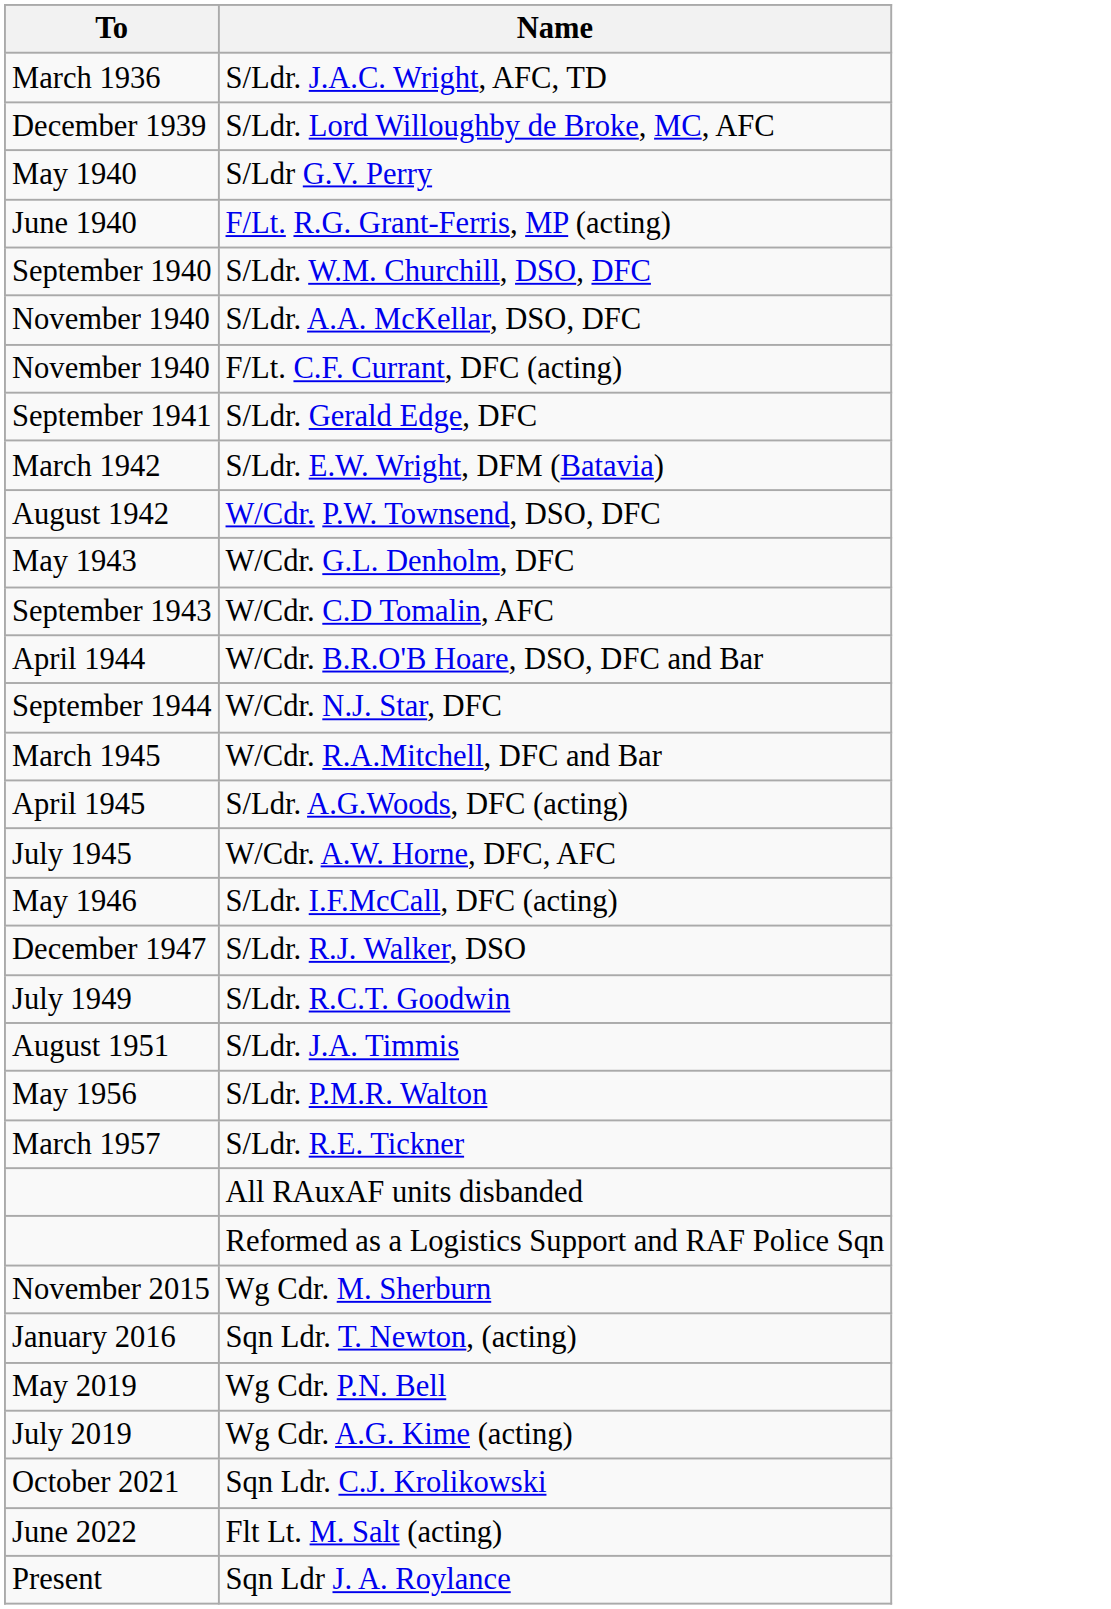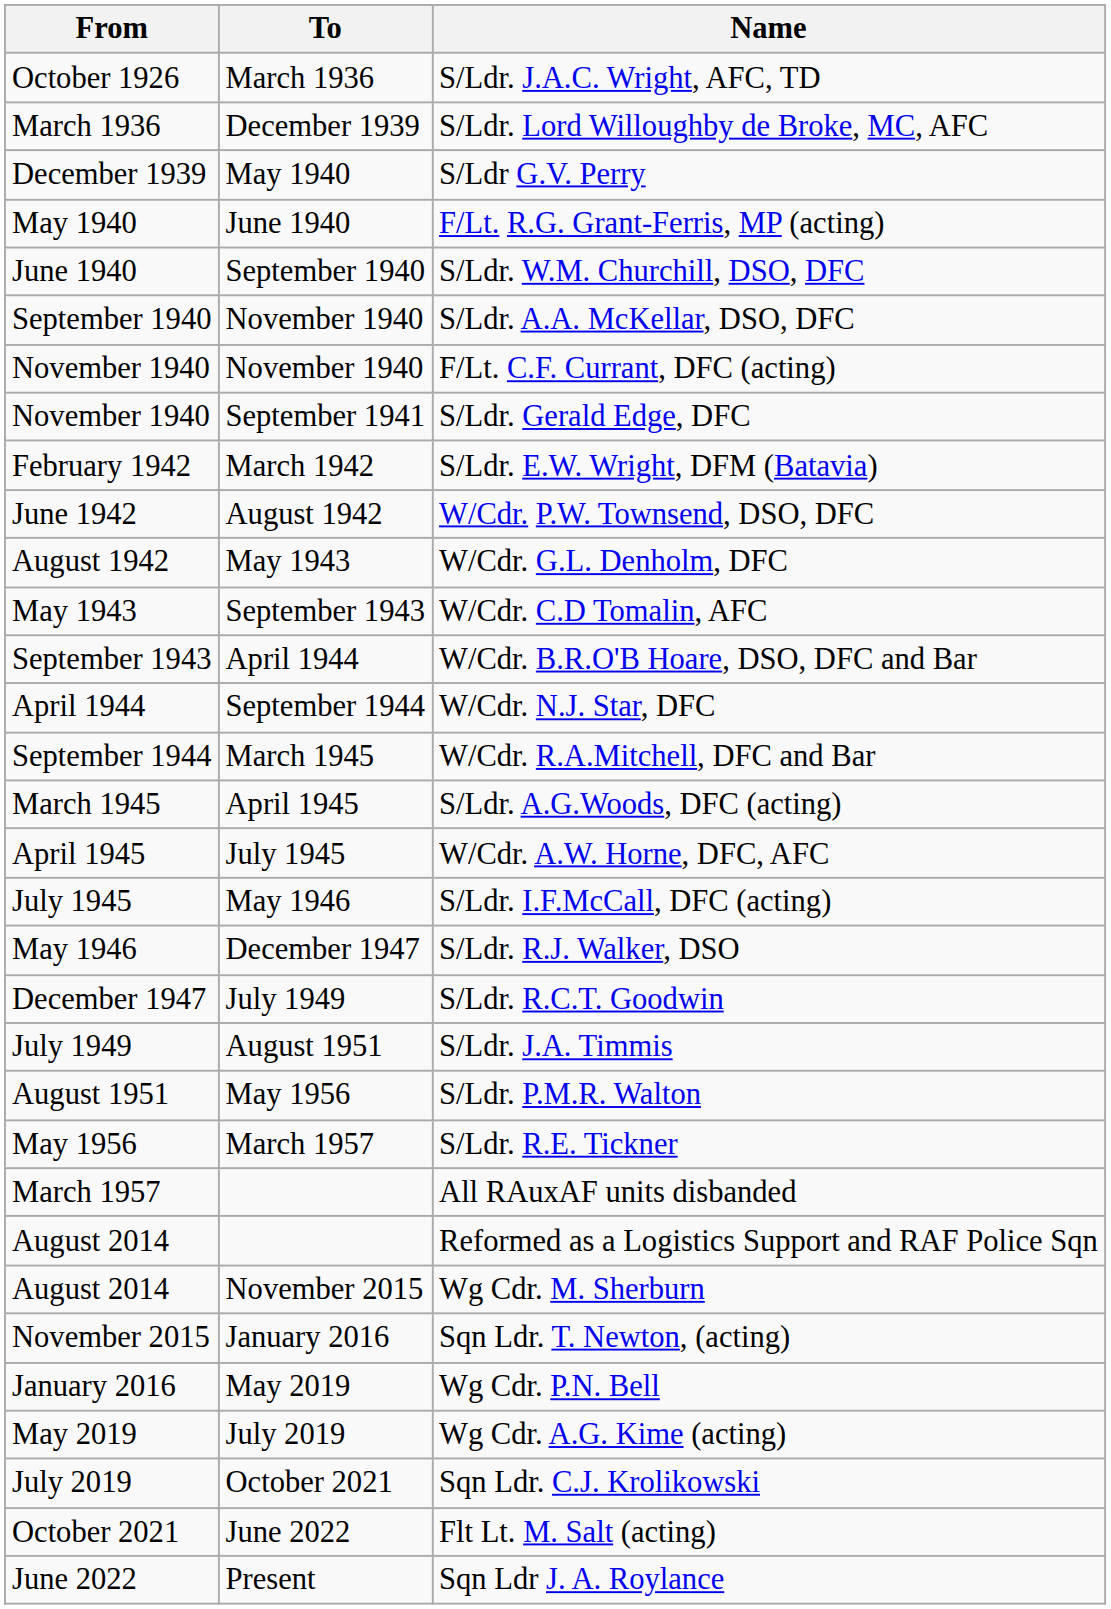+ column: From | October 1926 | March 1936 | December 1939 | May 1940 | June 1940 | September 1940 | November 1940 | November 1940 | February 1942 | June 1942 | August 1942 | May 1943 | September 1943 | April 1944 | September 1944 | March 1945 | April 1945 | July 1945 | May 1946 | December 1947 | July 1949 | August 1951 | May 1956 | March 1957 | August 2014 | August 2014 | November 2015 | January 2016 | May 2019 | July 2019 | October 2021 | June 2022
